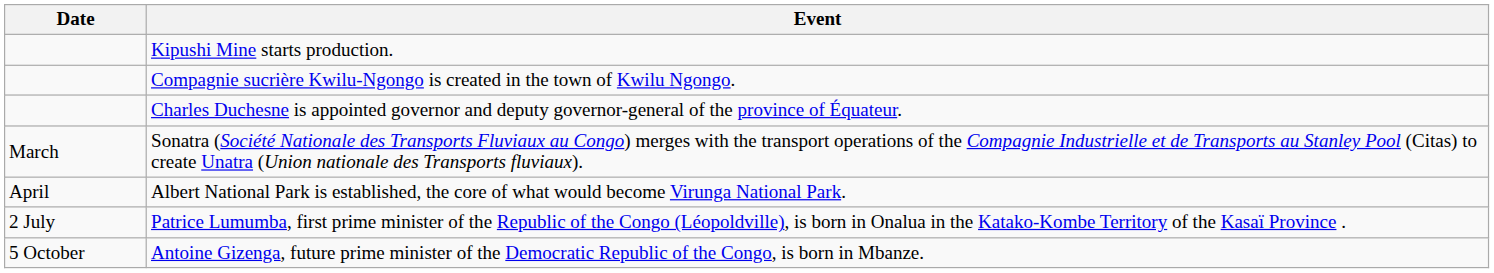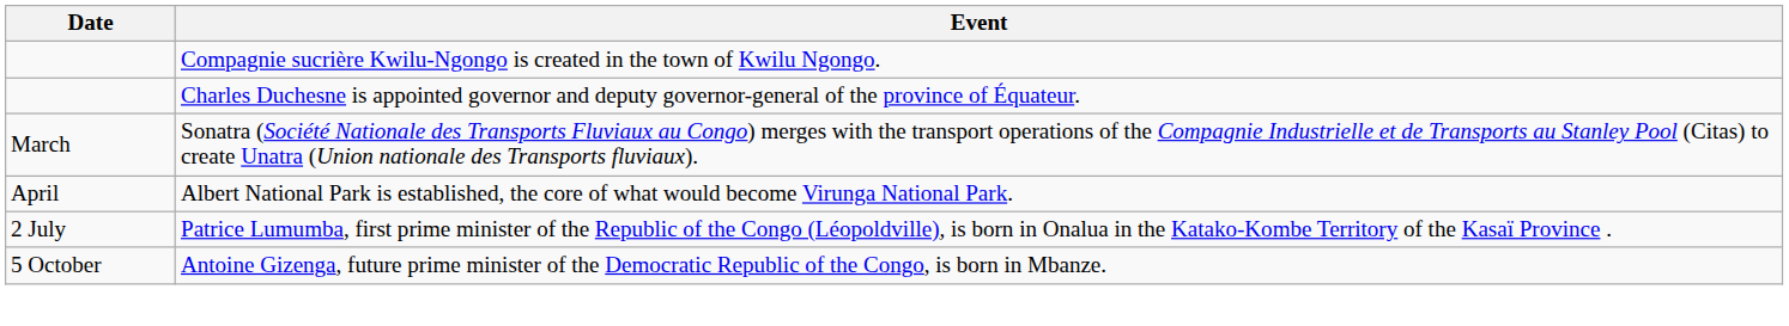- row: Kipushi Mine starts production.
